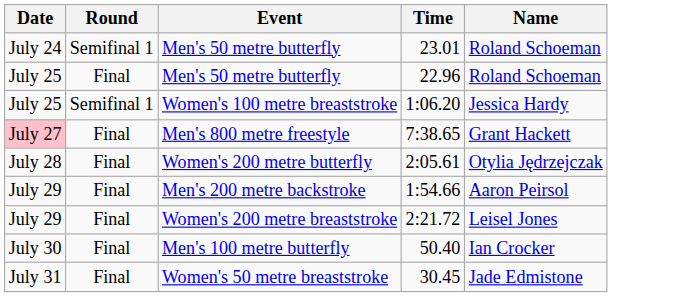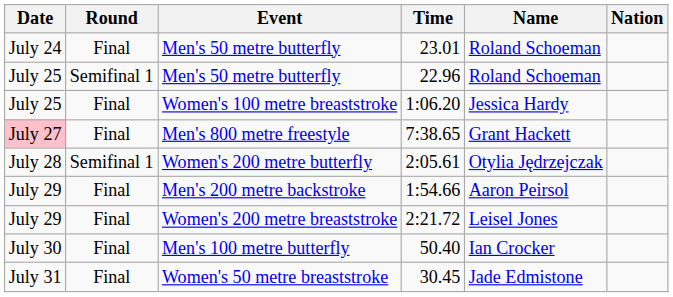+ column: Nation
23.01 | Round: Semifinal 1 -> Final
22.96 | Round: Final -> Semifinal 1
1:06.20 | Round: Semifinal 1 -> Final
2:05.61 | Round: Final -> Semifinal 1
